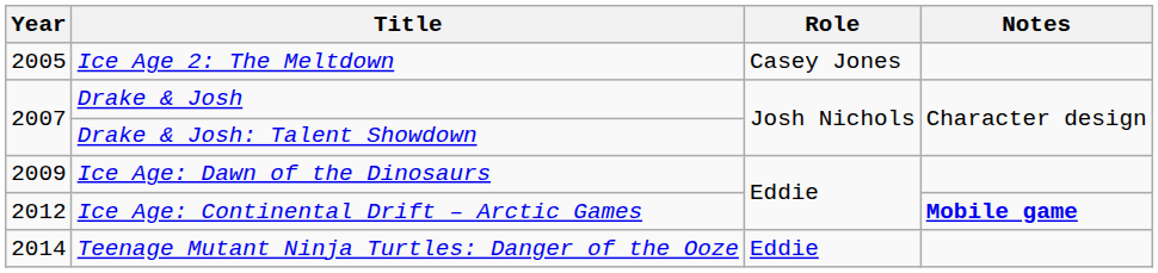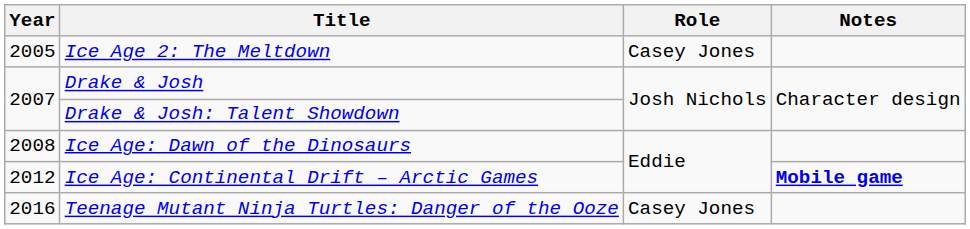Ice Age: Dawn of the Dinosaurs | Year: 2009 -> 2008
Teenage Mutant Ninja Turtles: Danger of the Ooze | Year: 2014 -> 2016
Teenage Mutant Ninja Turtles: Danger of the Ooze | Role: Eddie -> Casey Jones
